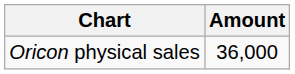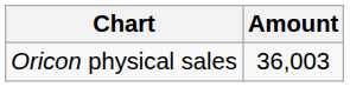Oricon physical sales | Amount: 36,000 -> 36,003
